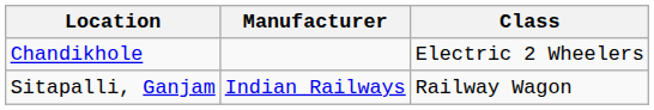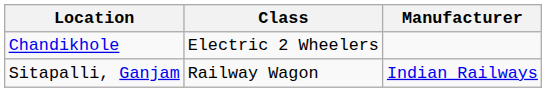columns swapped: Manufacturer <-> Class
